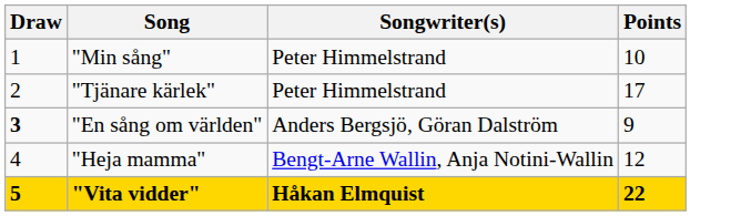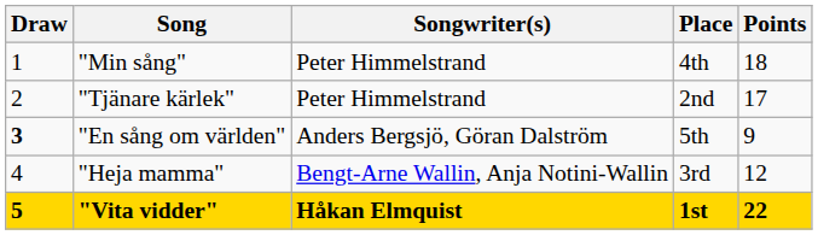+ column: Place | 4th | 2nd | 5th | 3rd | 1st
"Min sång" | Points: 10 -> 18
